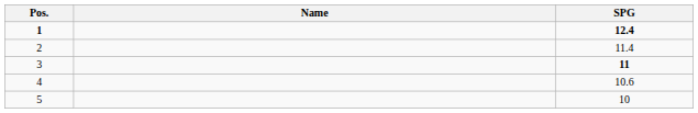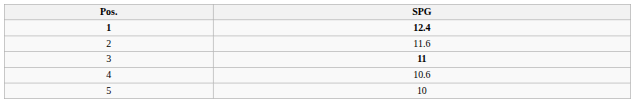- column: Name
2 | SPG: 11.4 -> 11.6
